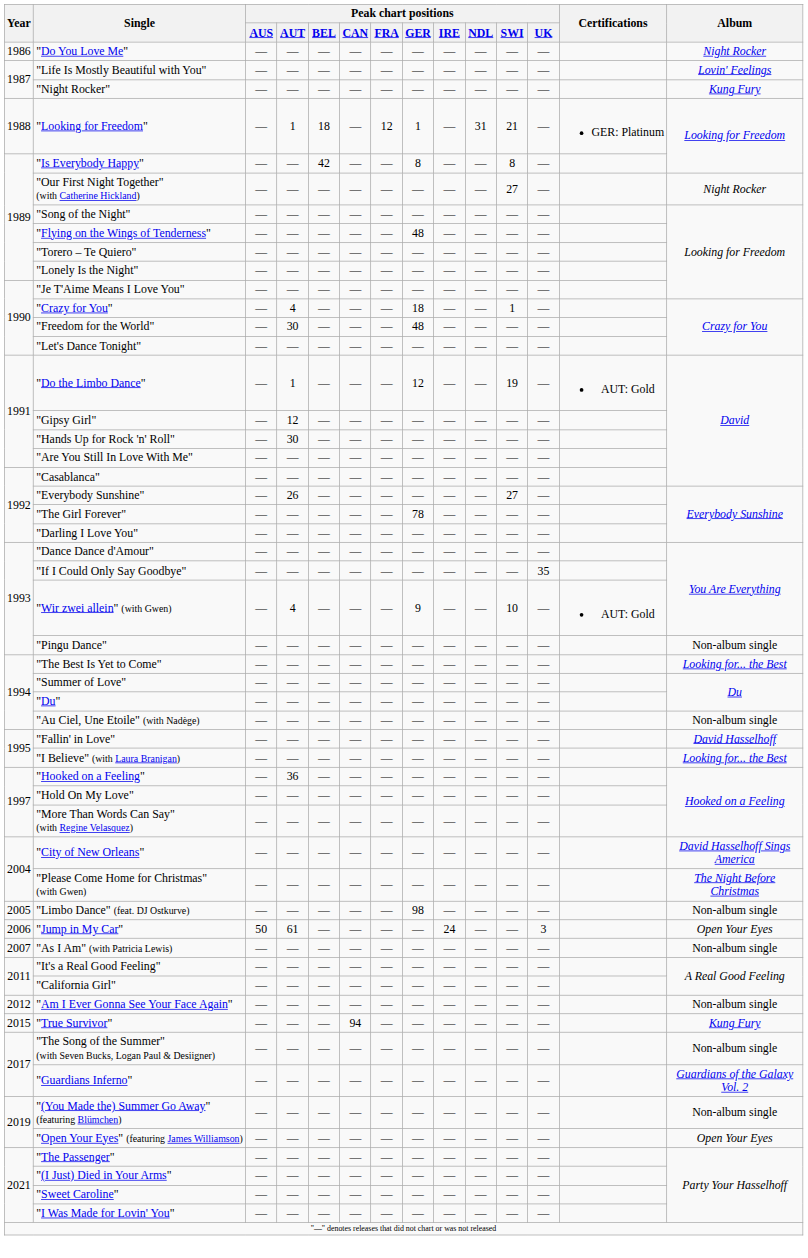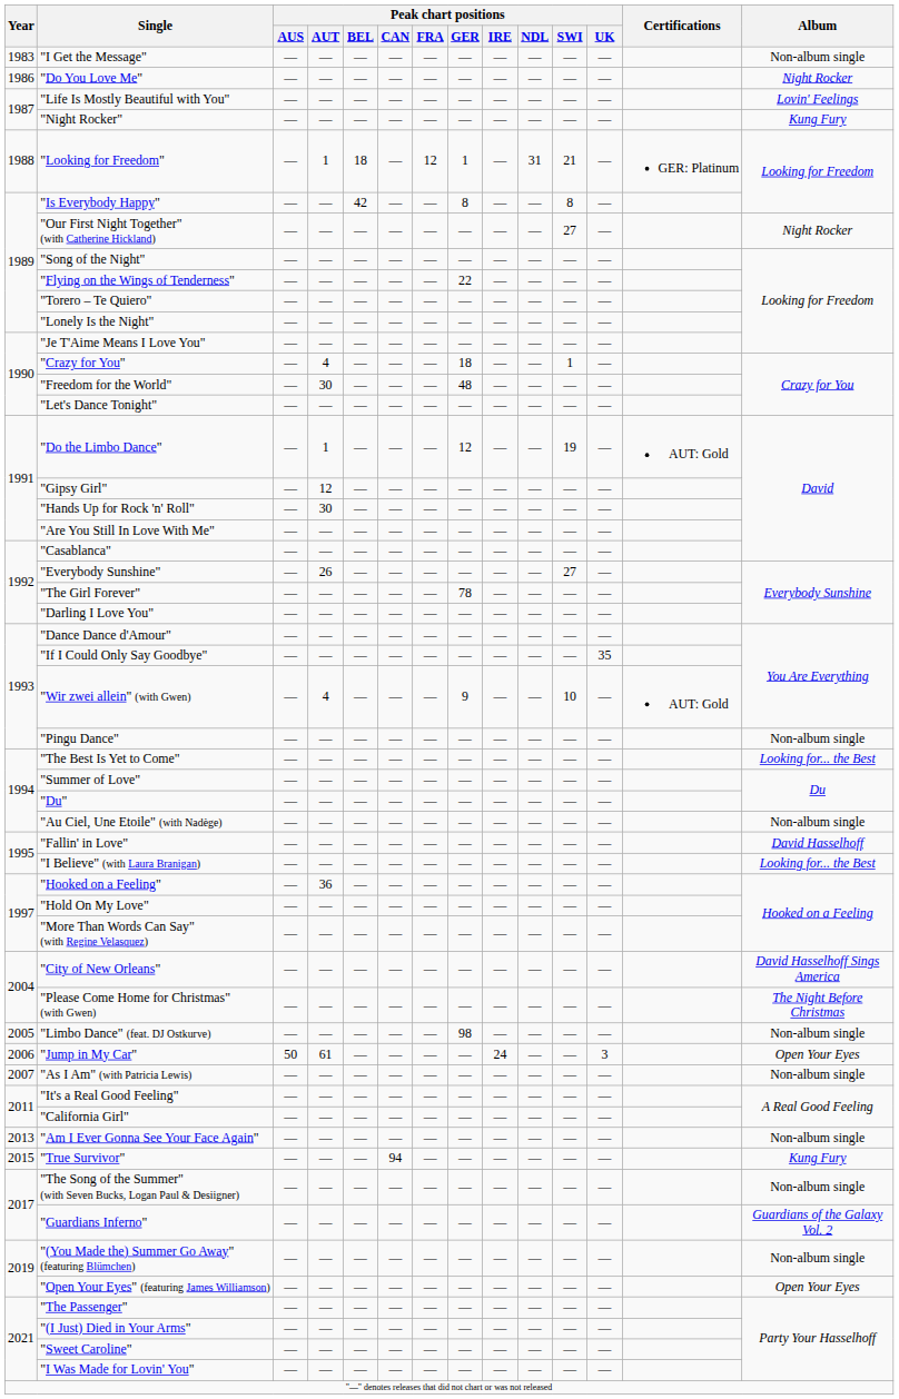+ row: 1983 | "I Get the Message" | — | — | — | — | — | — | — | — | — | — | Non-album single
"Flying on the Wings of Tenderness" | Peak chart positions / GER: 48 -> 22
"Am I Ever Gonna See Your Face Again" | Year: 2012 -> 2013
